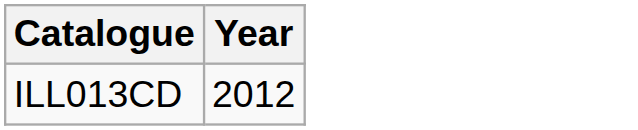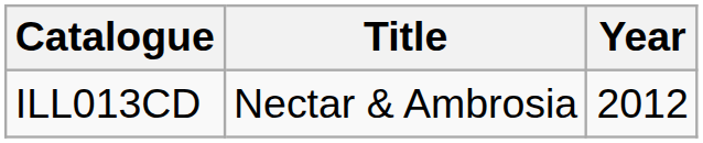+ column: Title | Nectar & Ambrosia
